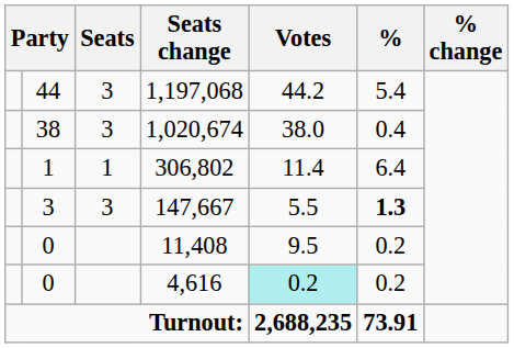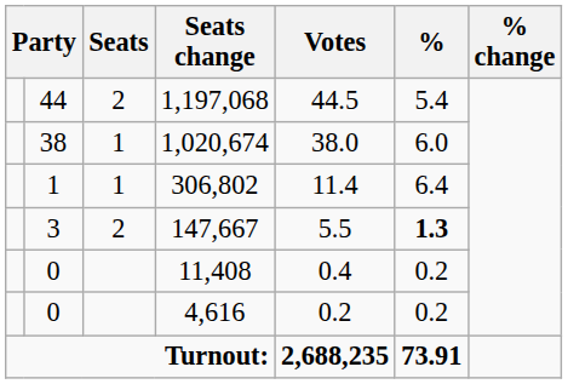1,197,068 | Seats: 3 -> 2
1,197,068 | Votes: 44.2 -> 44.5
1,020,674 | Seats: 3 -> 1
1,020,674 | %: 0.4 -> 6.0
147,667 | Seats: 3 -> 2
11,408 | Votes: 9.5 -> 0.4
4,616 | Votes: paleturquoise background -> no background
